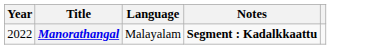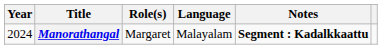+ column: Role(s) | Margaret
Manorathangal | Year: 2022 -> 2024
